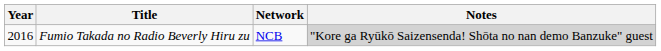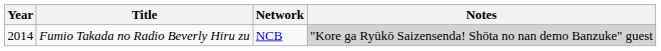Fumio Takada no Radio Beverly Hiru zu | Year: 2016 -> 2014
